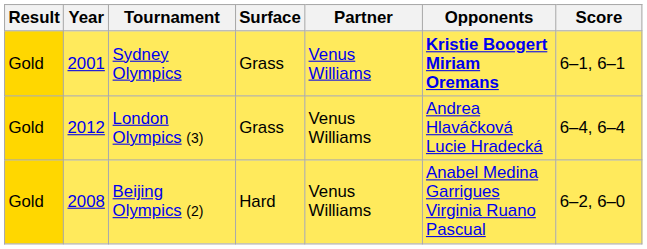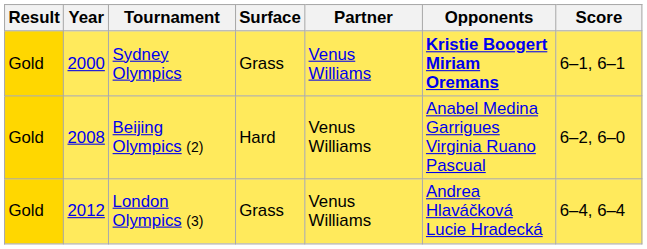Sydney Olympics | Year: 2001 -> 2000
rows swapped: Beijing Olympics (2) <-> London Olympics (3)
